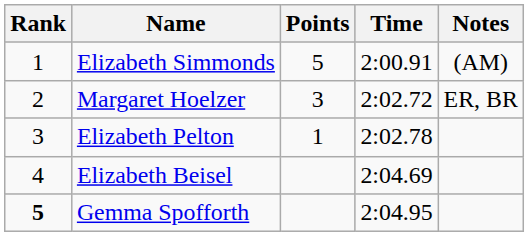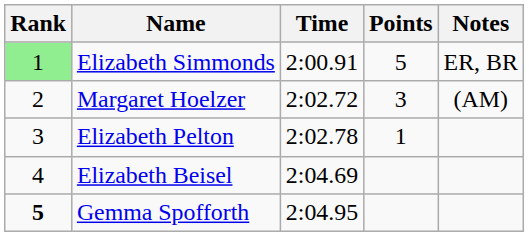columns swapped: Time <-> Points
Elizabeth Simmonds | Rank: no background -> lightgreen background
Elizabeth Simmonds | Notes: (AM) -> ER, BR
Margaret Hoelzer | Notes: ER, BR -> (AM)
